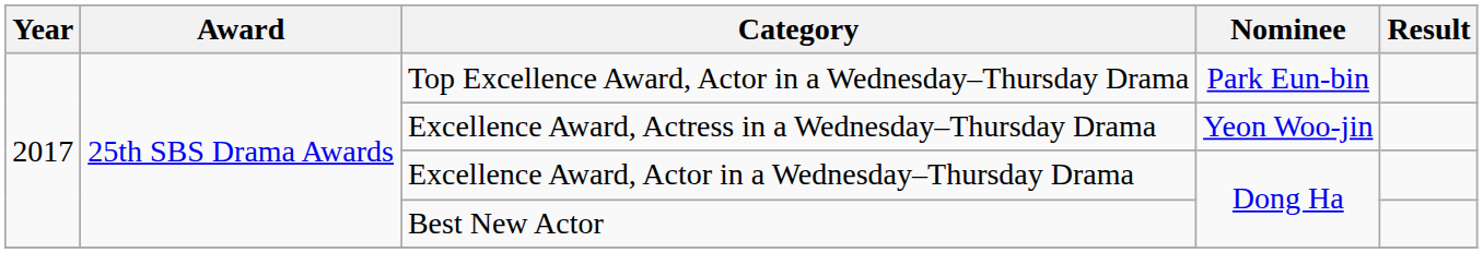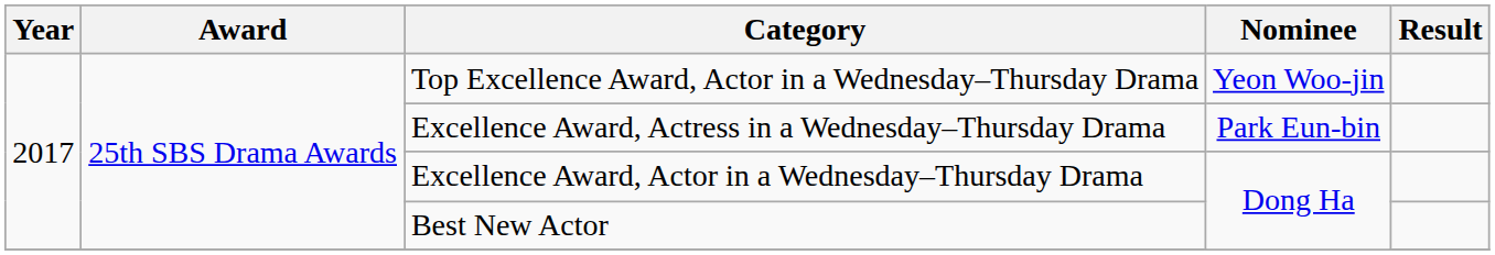Top Excellence Award, Actor in a Wednesday–Thursday Drama | Nominee: Park Eun-bin -> Yeon Woo-jin
Excellence Award, Actress in a Wednesday–Thursday Drama | Nominee: Yeon Woo-jin -> Park Eun-bin
